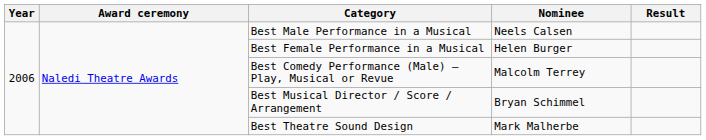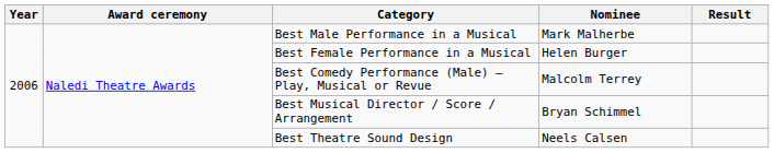Best Male Performance in a Musical | Nominee: Neels Calsen -> Mark Malherbe
Best Theatre Sound Design | Nominee: Mark Malherbe -> Neels Calsen
